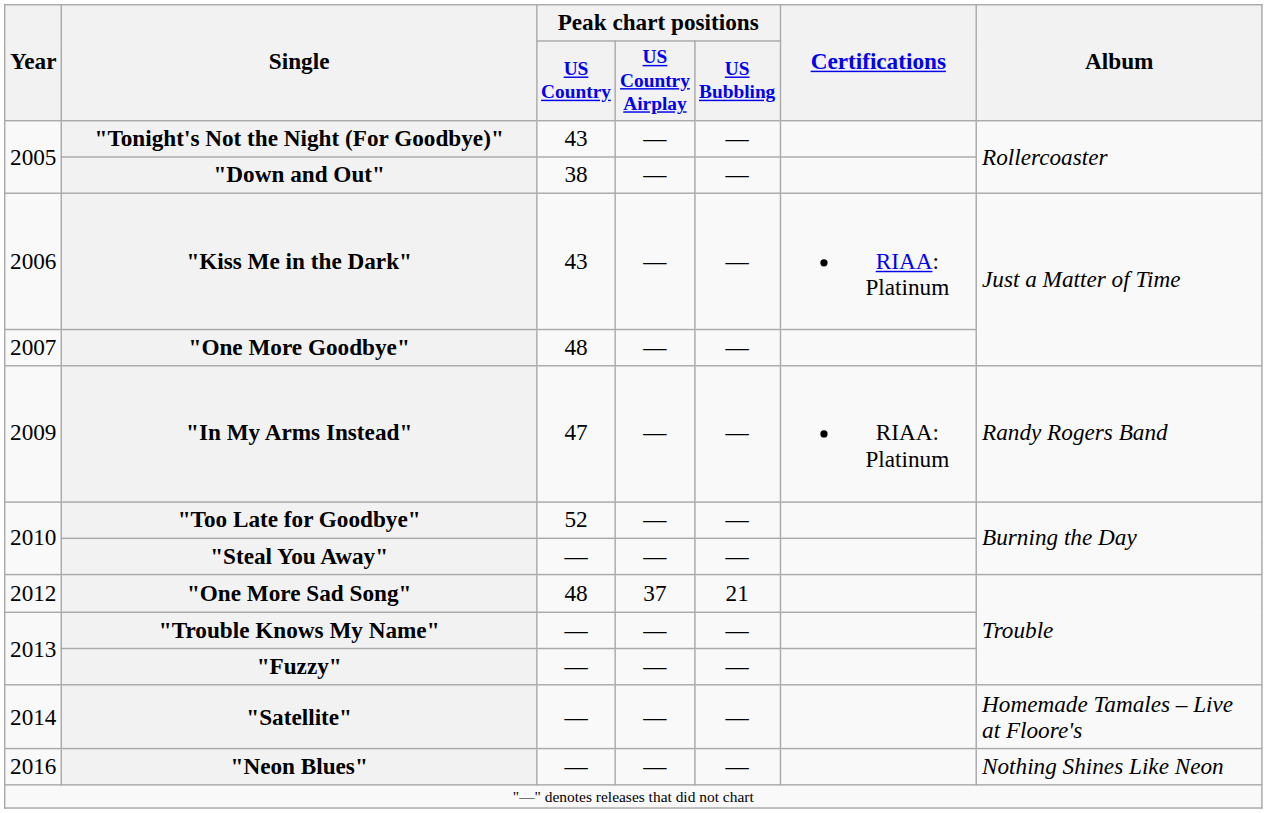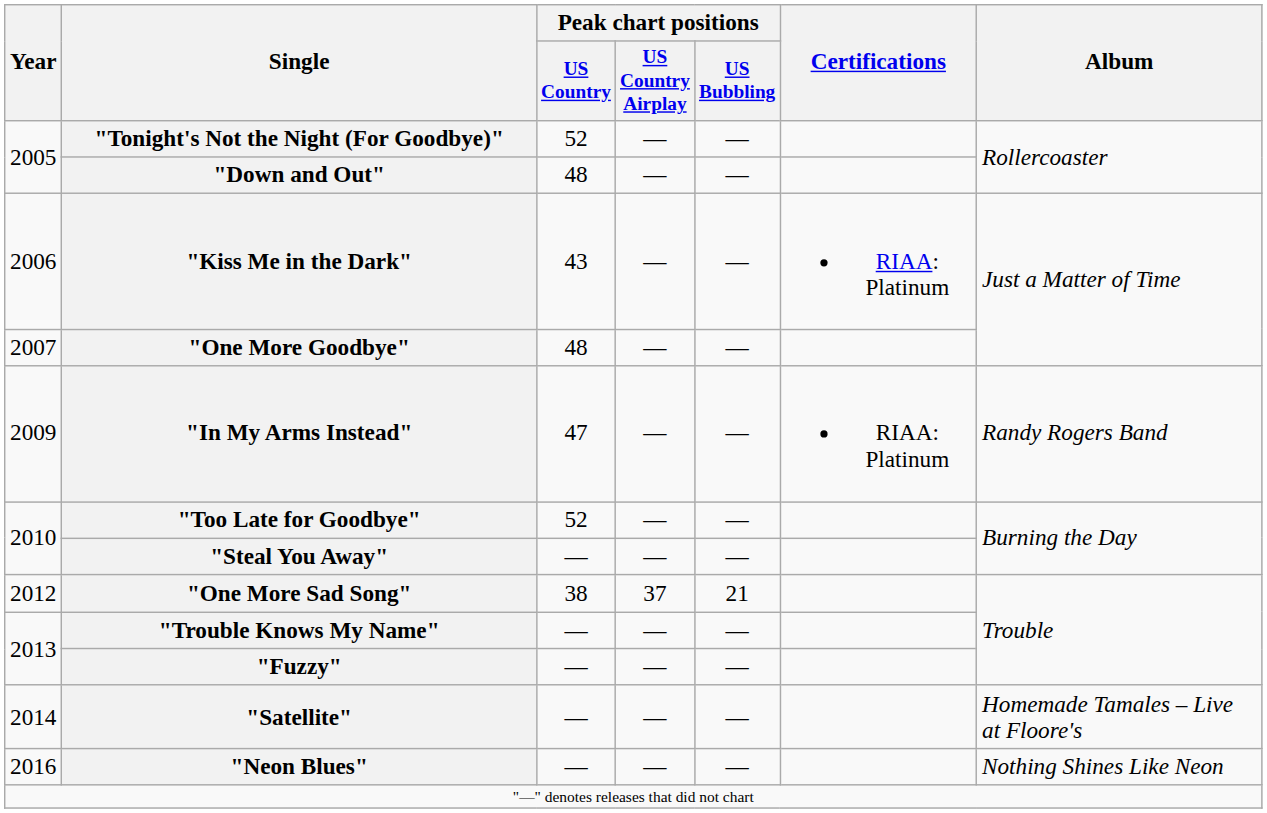"Tonight's Not the Night (For Goodbye)" | Peak chart positions / US Country: 43 -> 52
"Down and Out" | Peak chart positions / US Country: 38 -> 48
"One More Sad Song" | Peak chart positions / US Country: 48 -> 38
